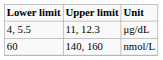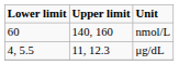rows swapped: μg/dL <-> nmol/L
